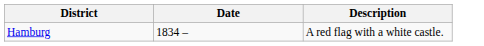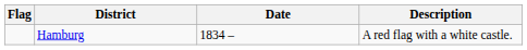+ column: Flag
